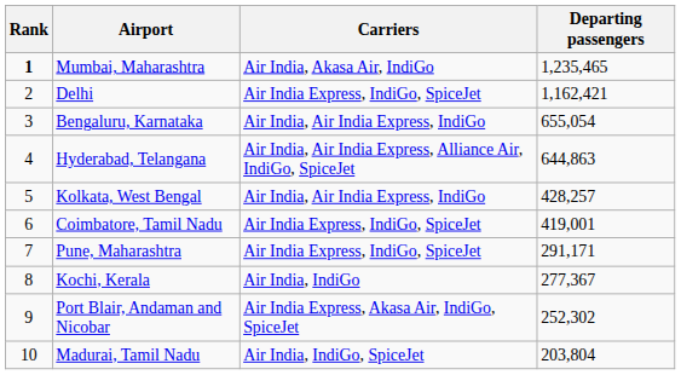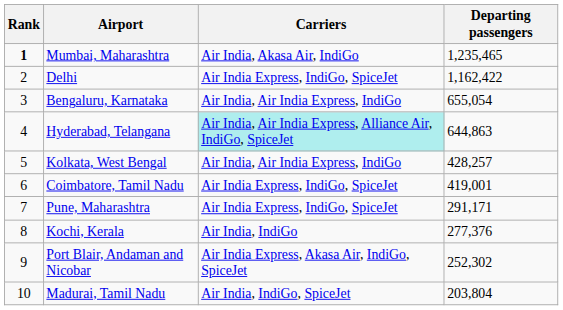Delhi | Departing passengers: 1,162,421 -> 1,162,422
Hyderabad, Telangana | Carriers: no background -> paleturquoise background
Kochi, Kerala | Departing passengers: 277,367 -> 277,376
